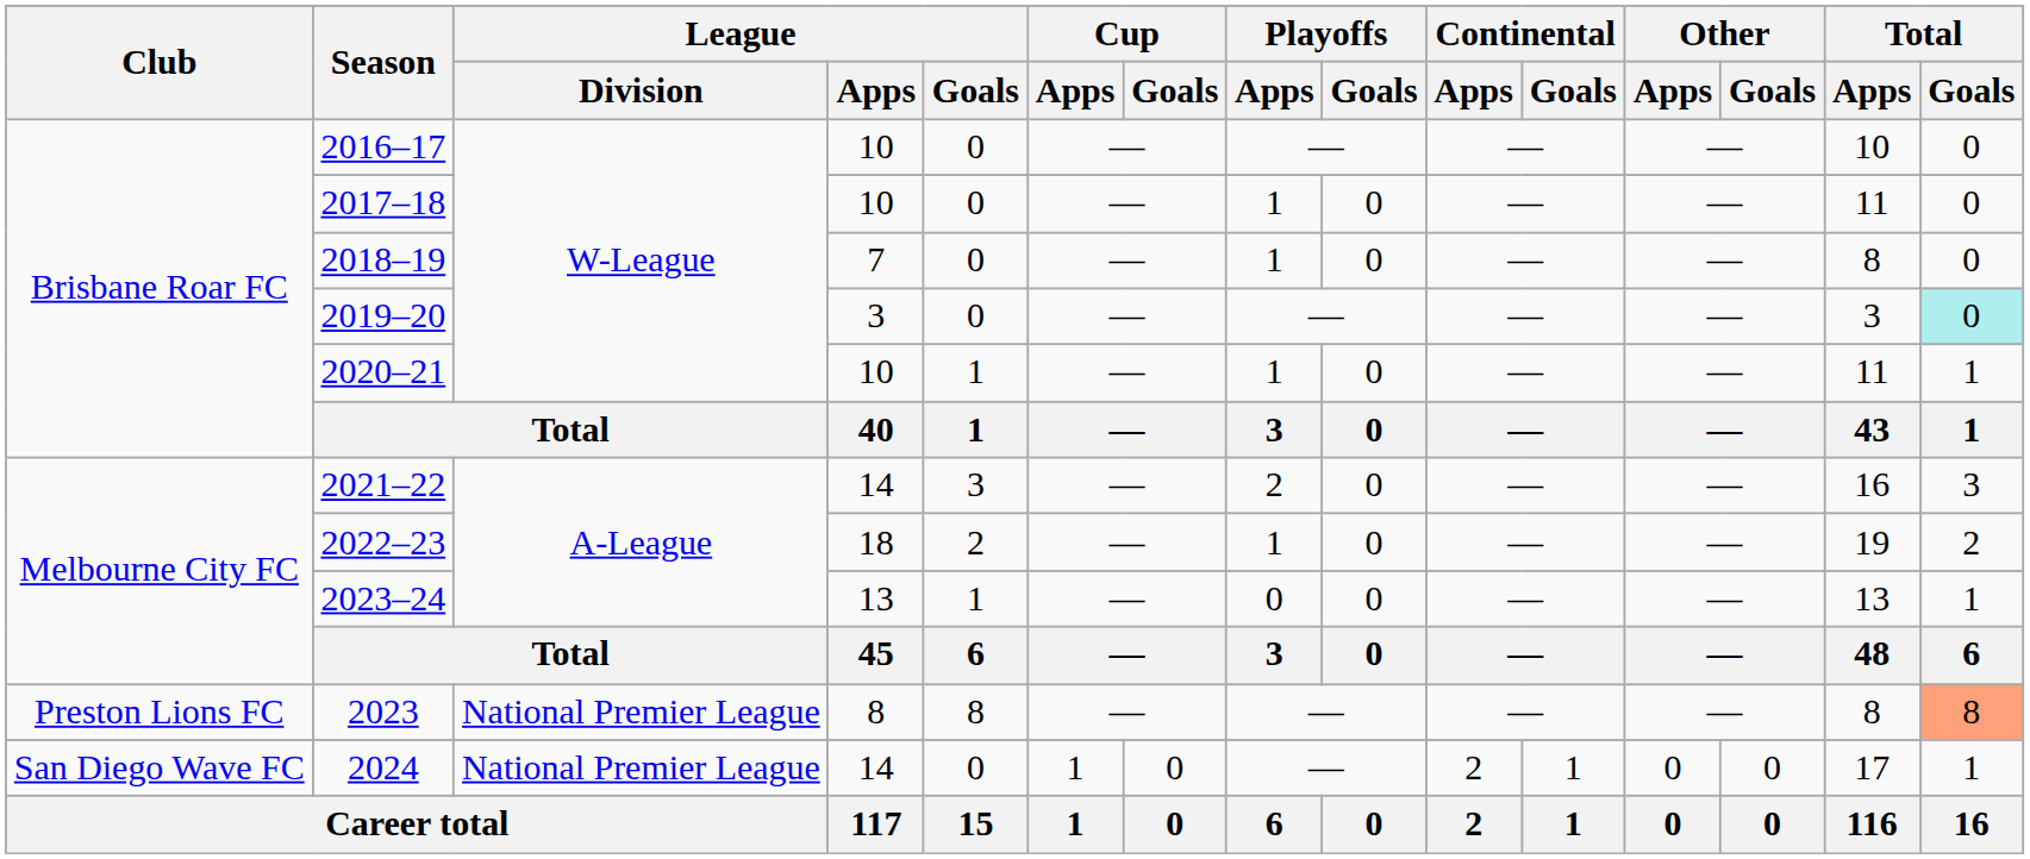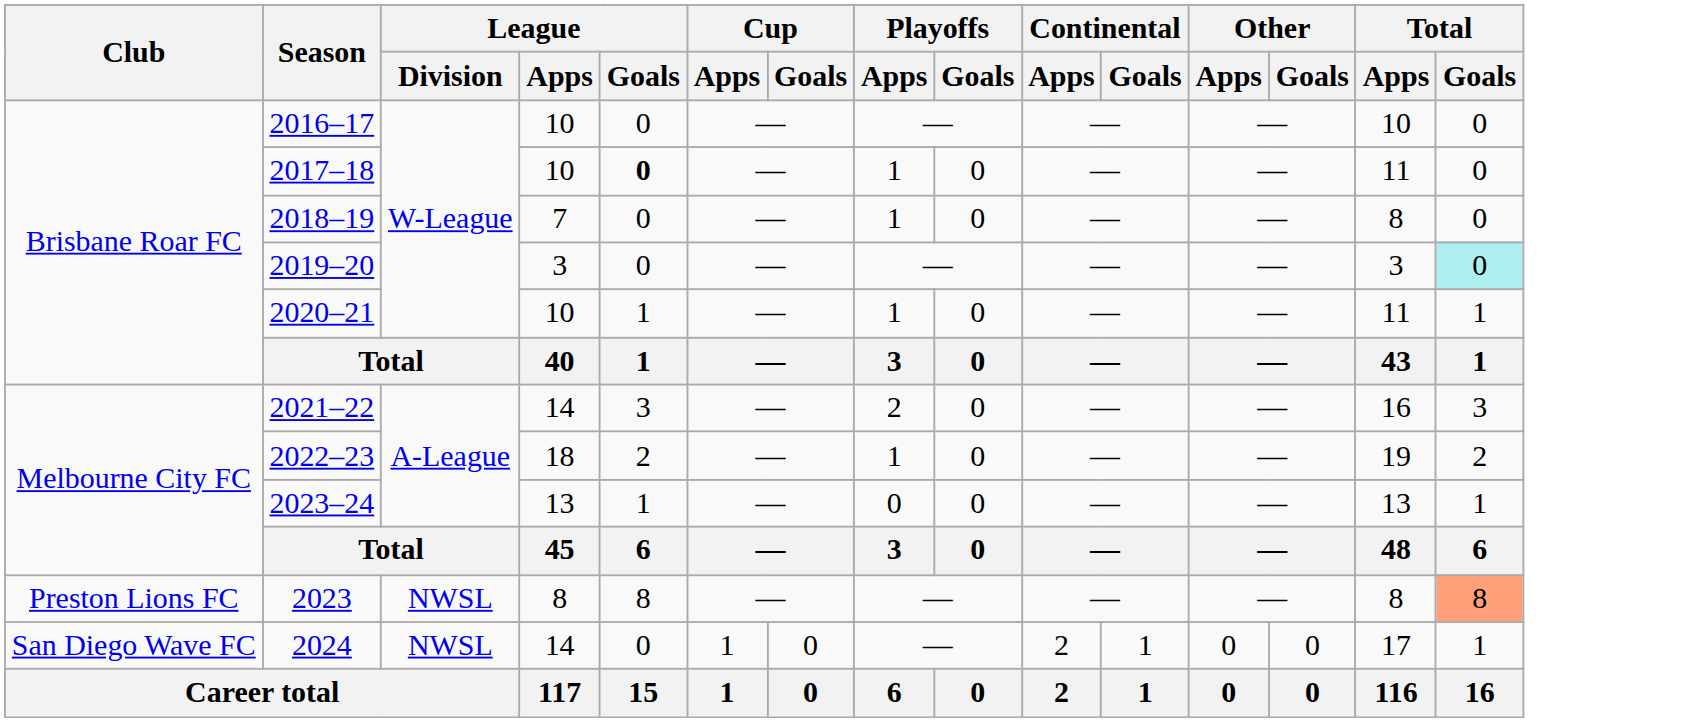2017–18 | League / Goals: normal -> bold
2023 | League / Division: National Premier League -> NWSL
2024 | League / Division: National Premier League -> NWSL
